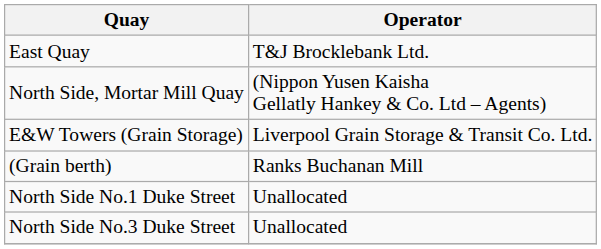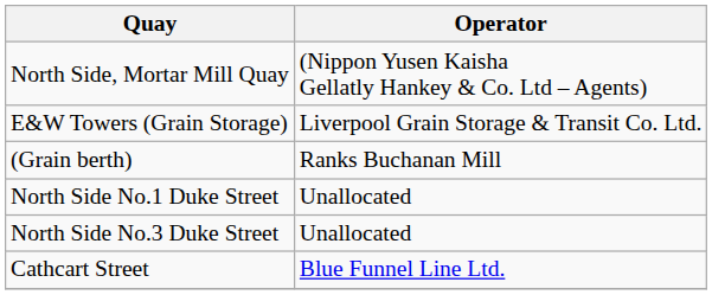- row: East Quay | T&J Brocklebank Ltd.
+ row: Cathcart Street | Blue Funnel Line Ltd.
